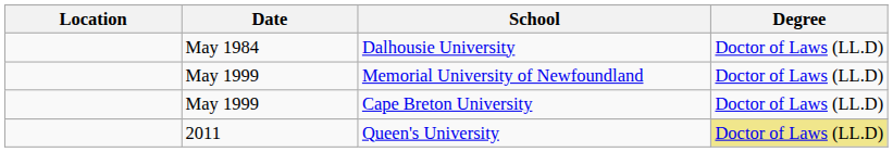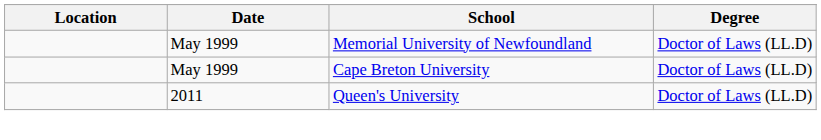- row: May 1984 | Dalhousie University | Doctor of Laws (LL.D)
Queen's University | Degree: khaki background -> no background
